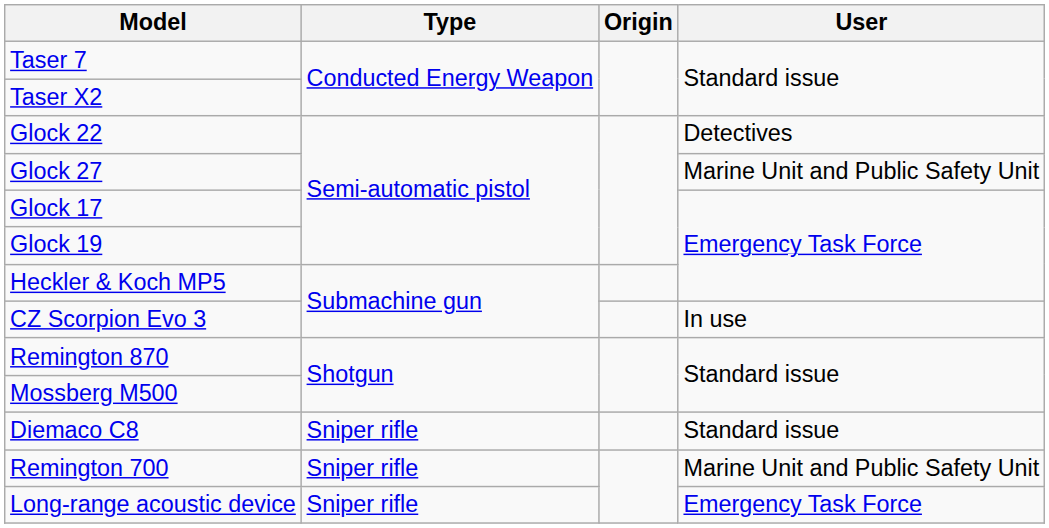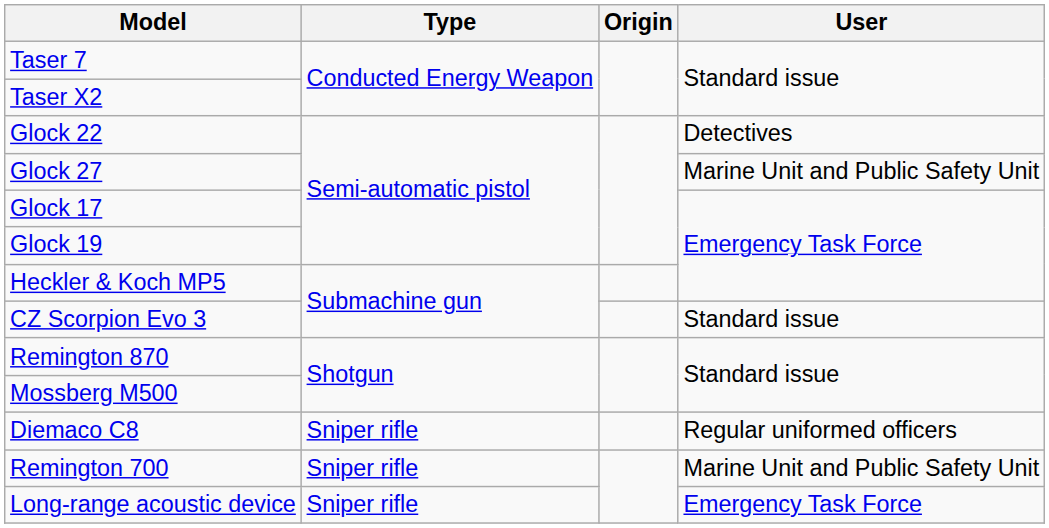CZ Scorpion Evo 3 | User: In use -> Standard issue
Diemaco C8 | User: Standard issue -> Regular uniformed officers
